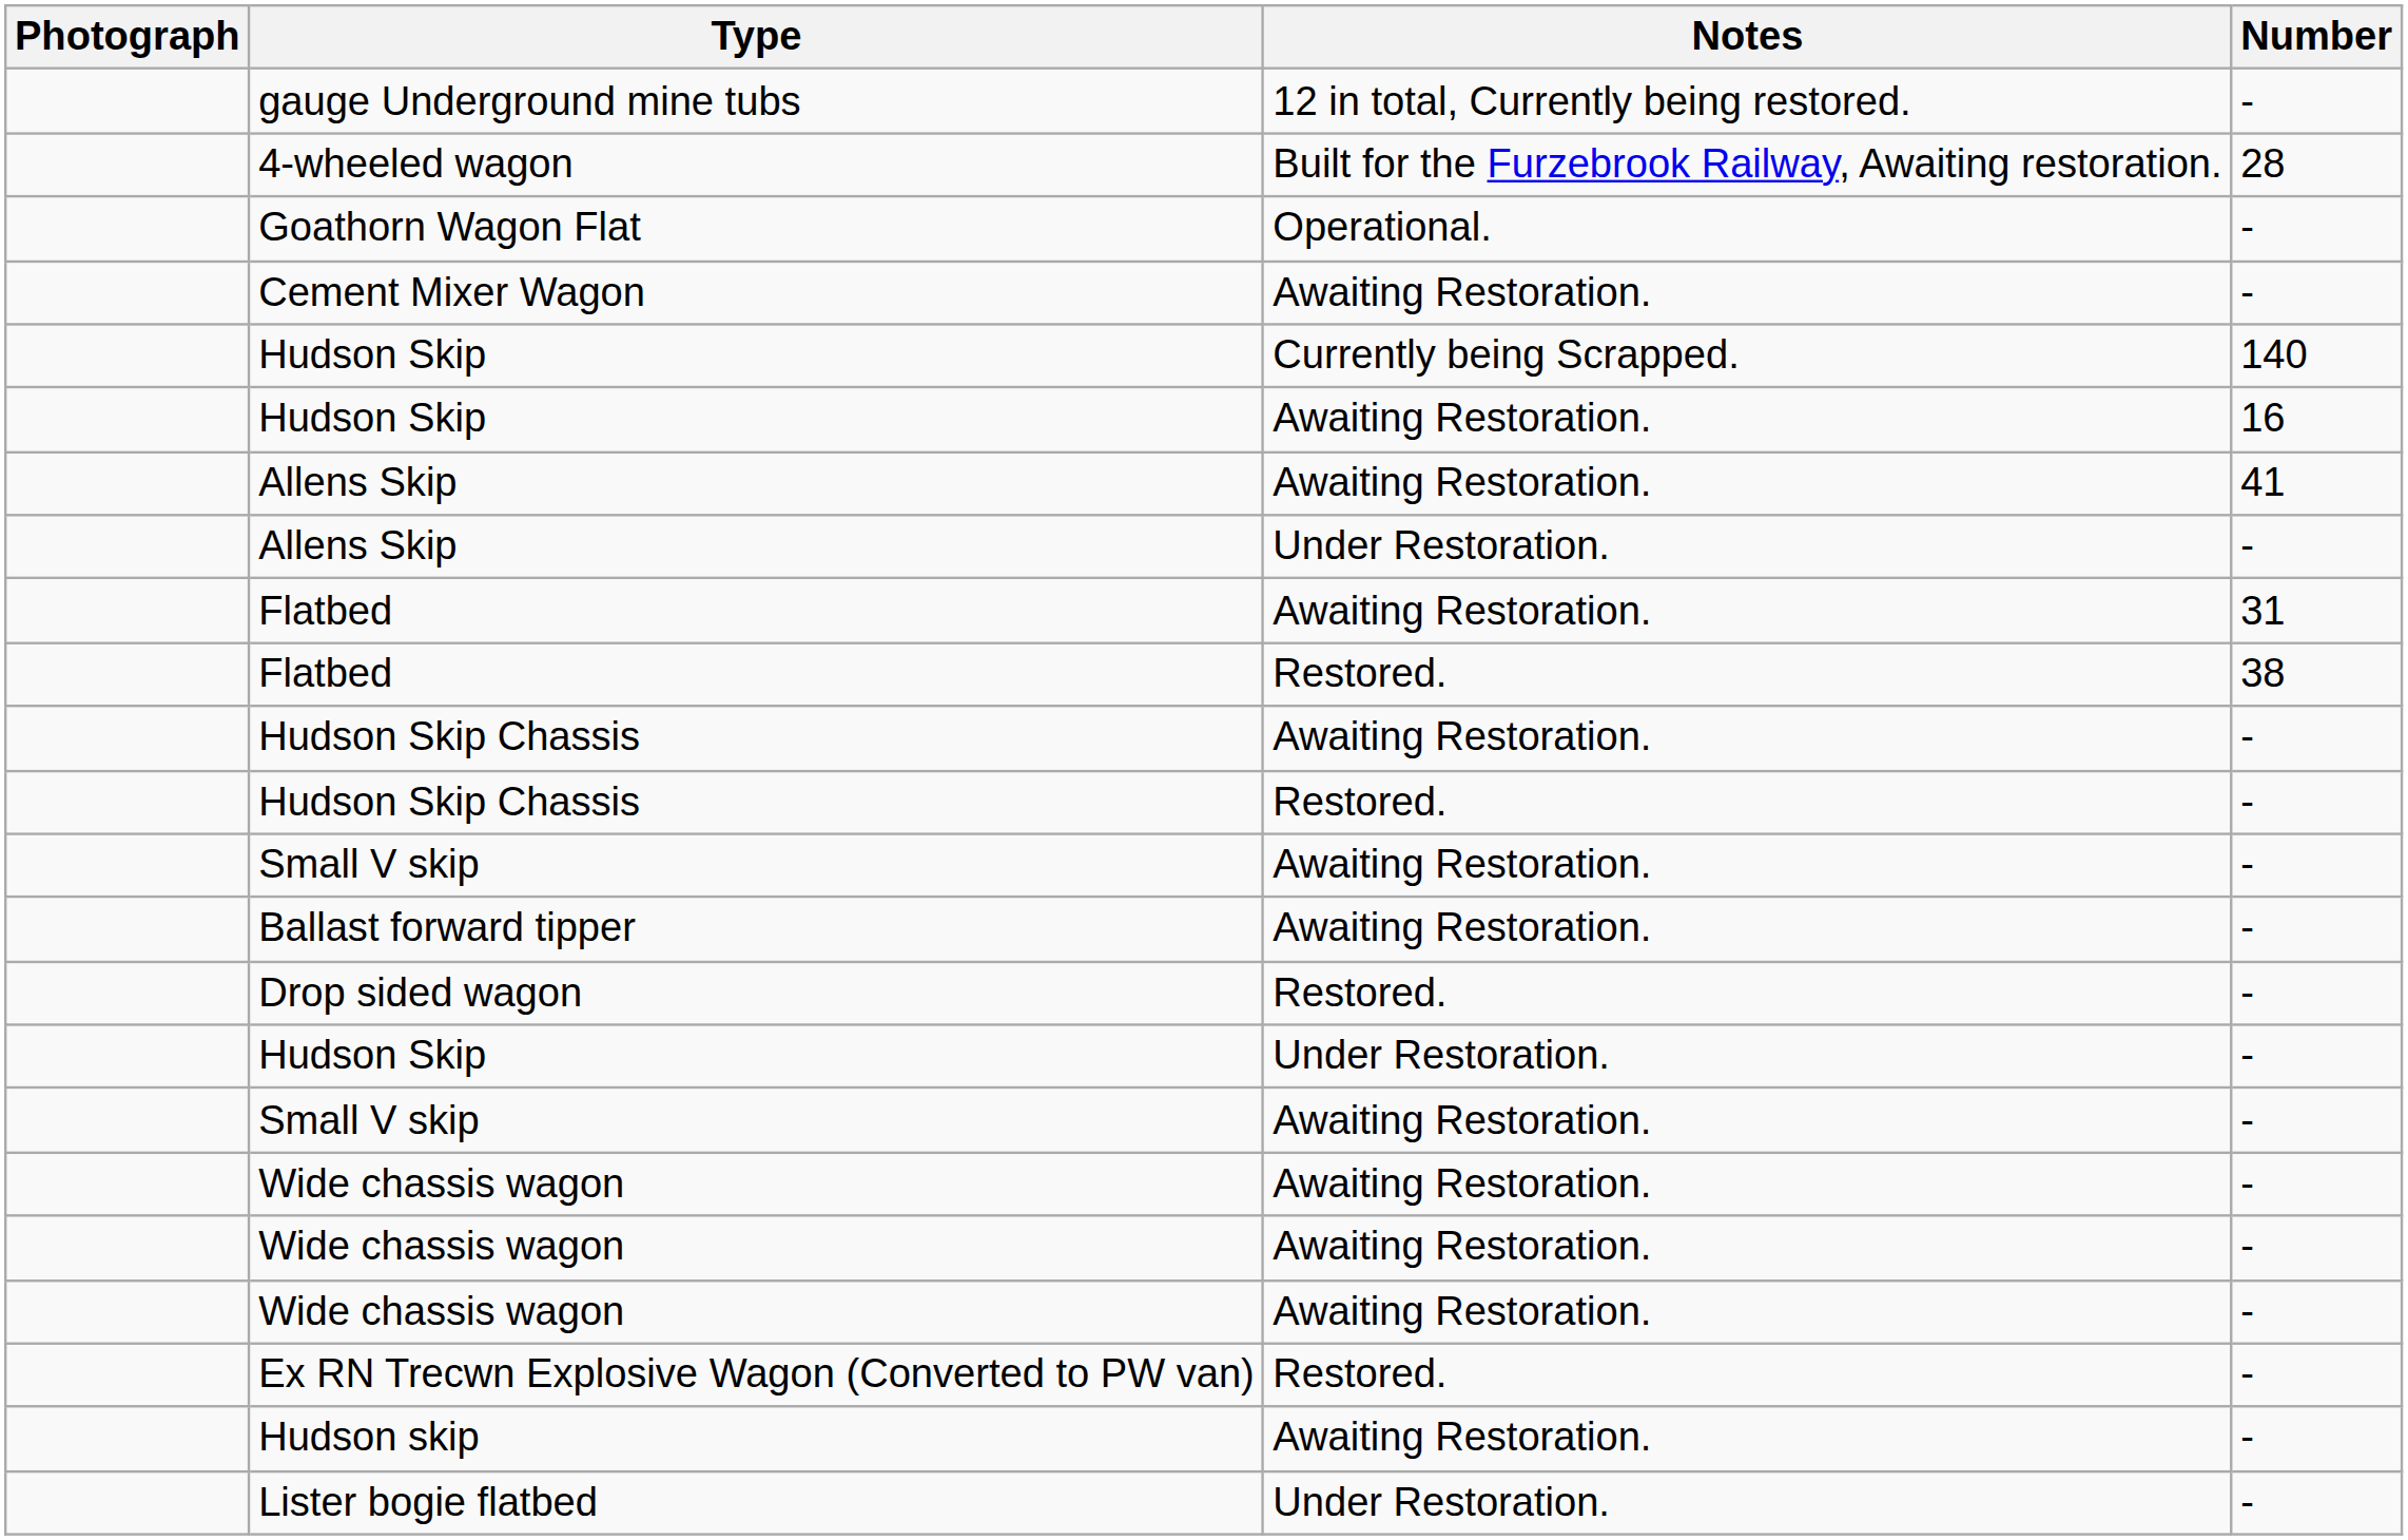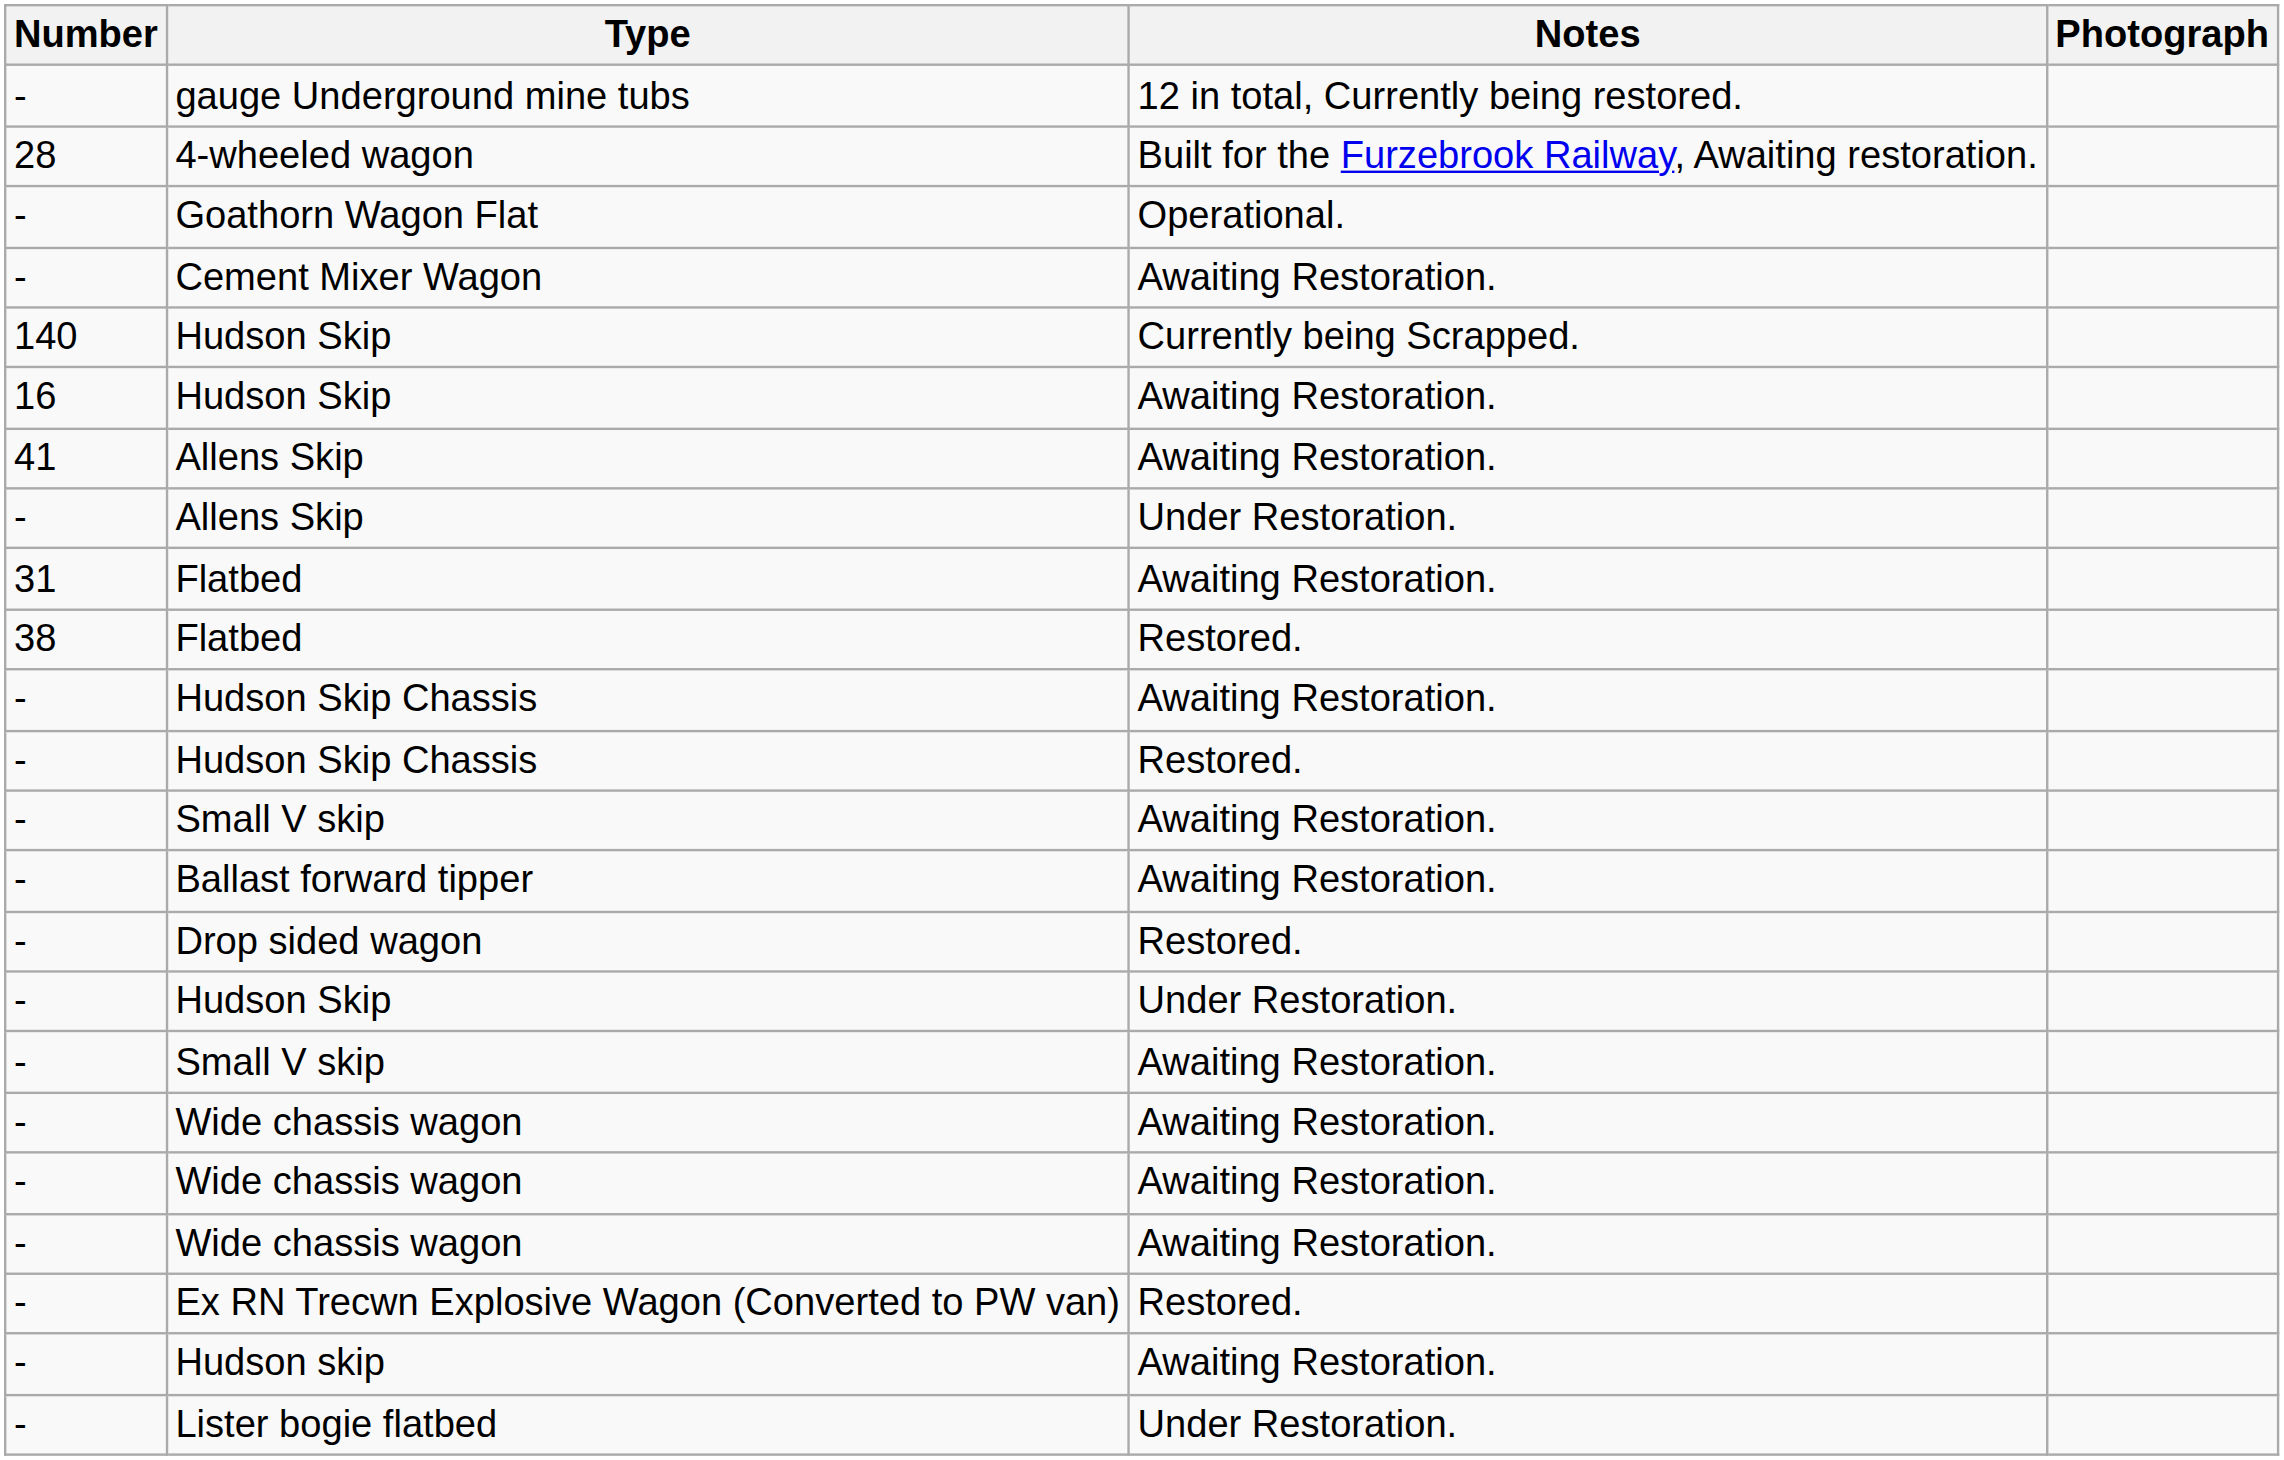columns swapped: Number <-> Photograph
